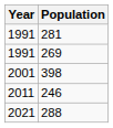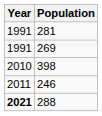398 | Year: 2001 -> 2010
288 | Year: normal -> bold
